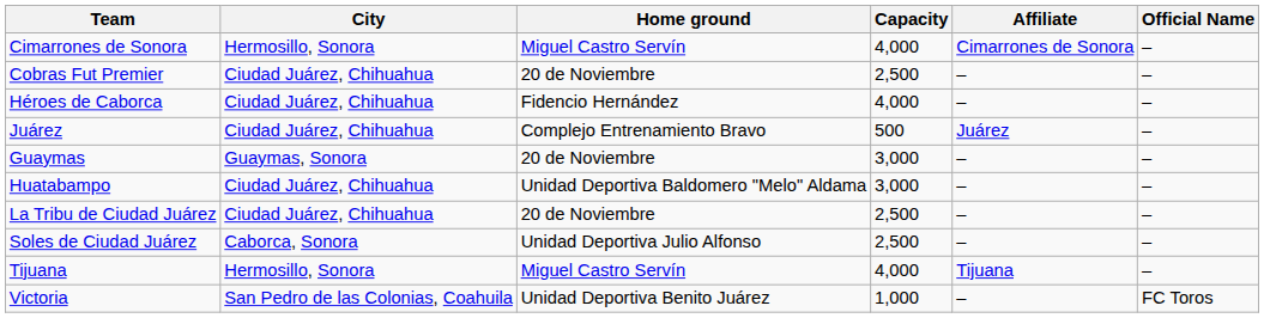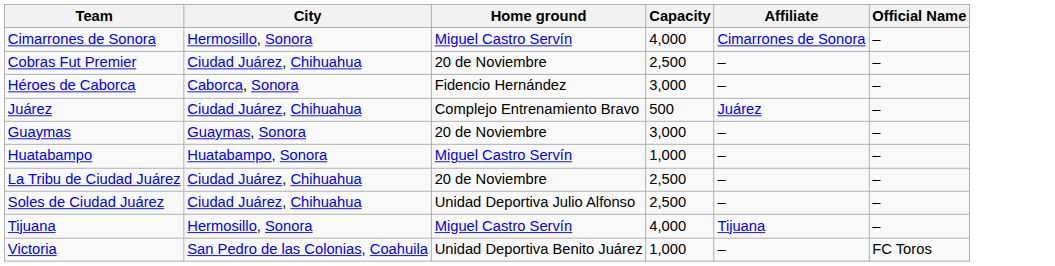Héroes de Caborca | City: Ciudad Juárez, Chihuahua -> Caborca, Sonora
Héroes de Caborca | Capacity: 4,000 -> 3,000
Huatabampo | City: Ciudad Juárez, Chihuahua -> Huatabampo, Sonora
Huatabampo | Home ground: Unidad Deportiva Baldomero "Melo" Aldama -> Miguel Castro Servín
Huatabampo | Capacity: 3,000 -> 1,000
Soles de Ciudad Juárez | City: Caborca, Sonora -> Ciudad Juárez, Chihuahua
